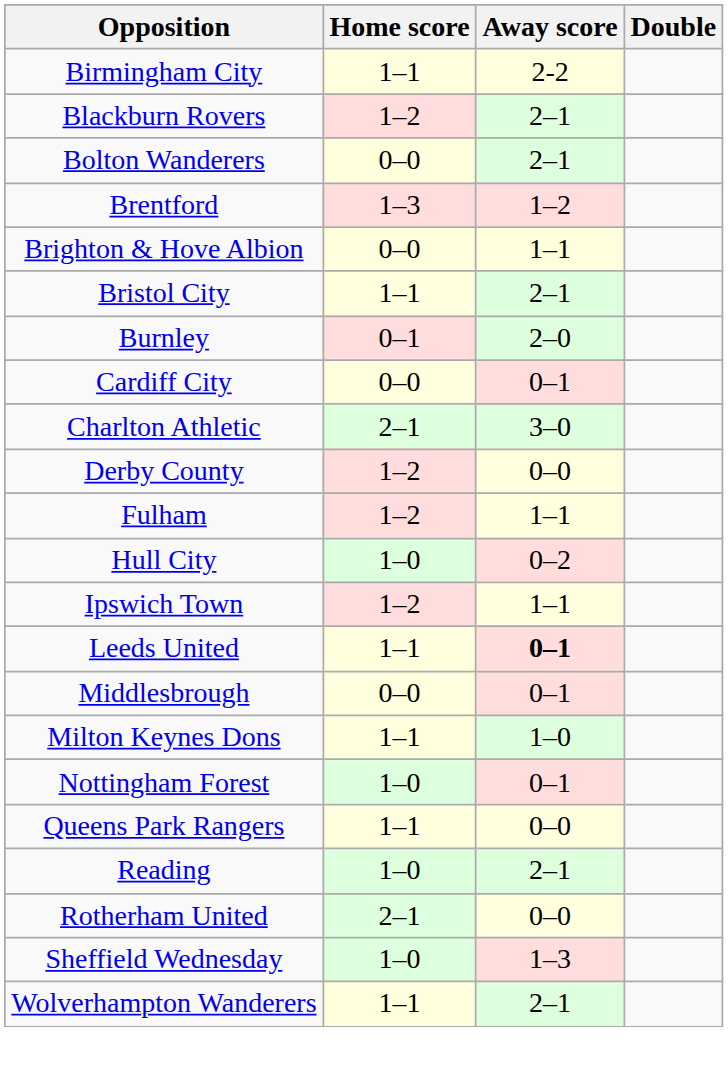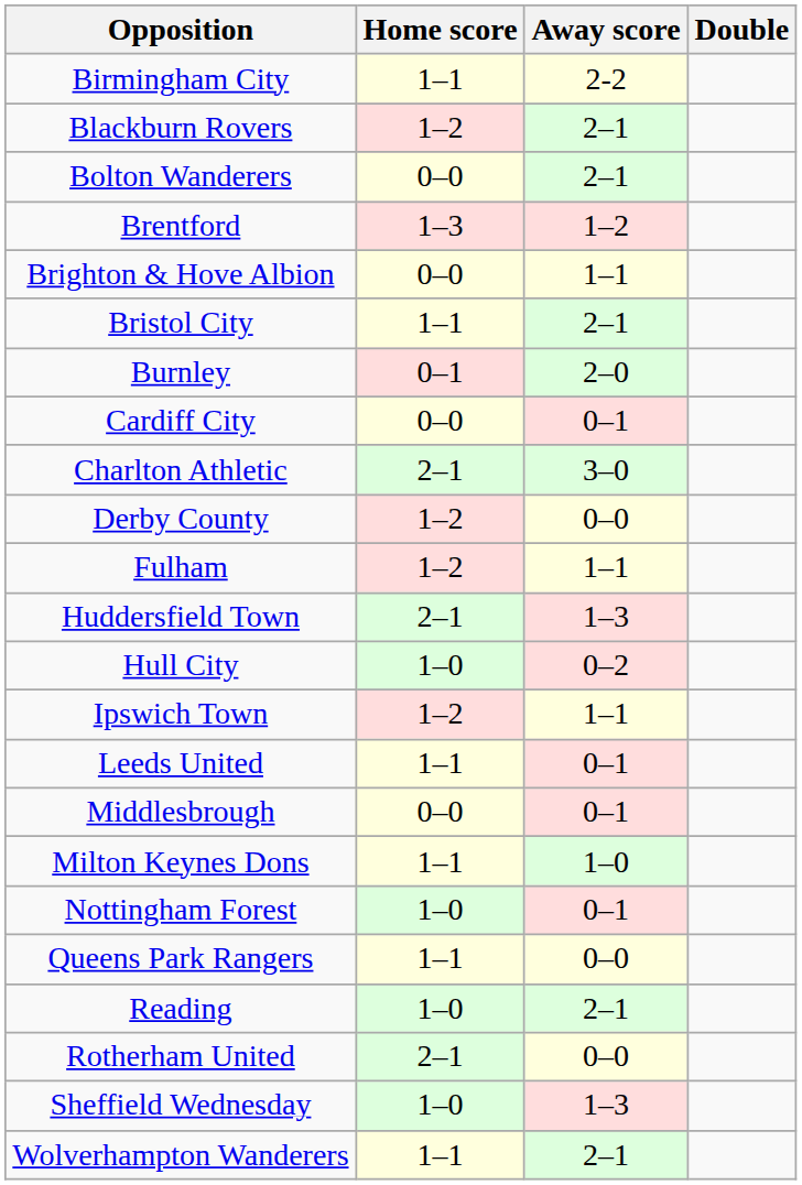+ row: Huddersfield Town | 2–1 | 1–3
Leeds United | Away score: bold -> normal
